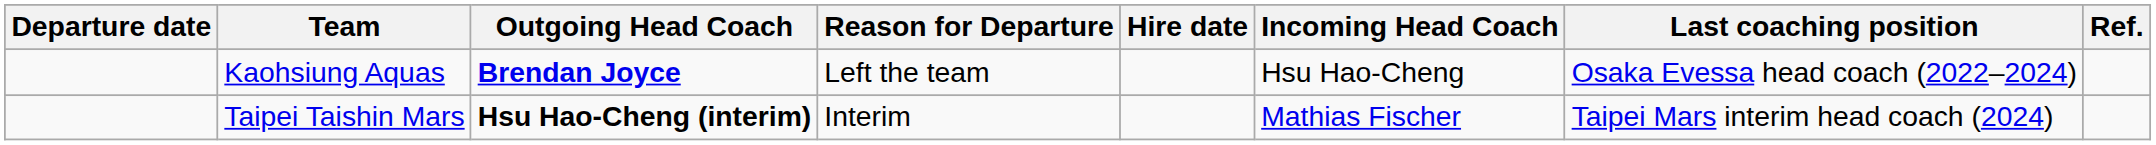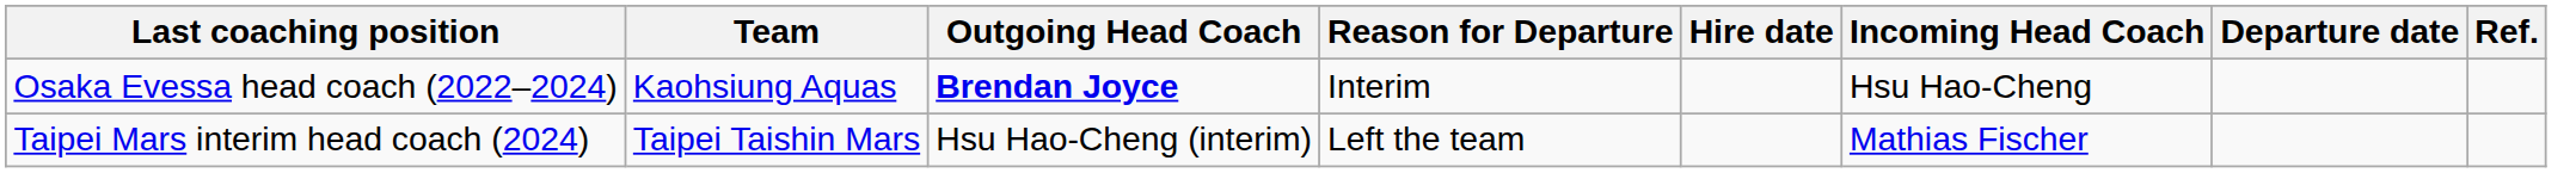columns swapped: Departure date <-> Last coaching position
Kaohsiung Aquas | Reason for Departure: Left the team -> Interim
Taipei Taishin Mars | Outgoing Head Coach: bold -> normal
Taipei Taishin Mars | Reason for Departure: Interim -> Left the team
